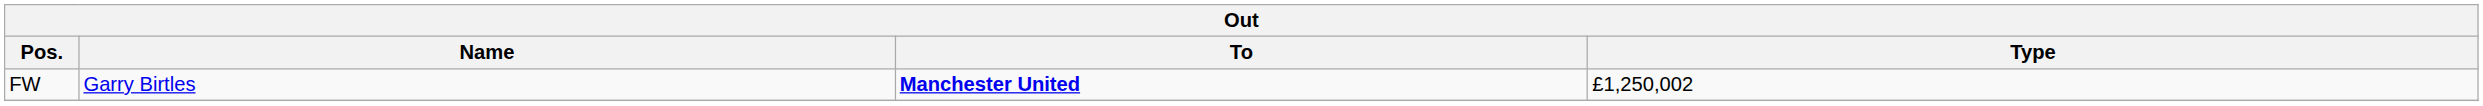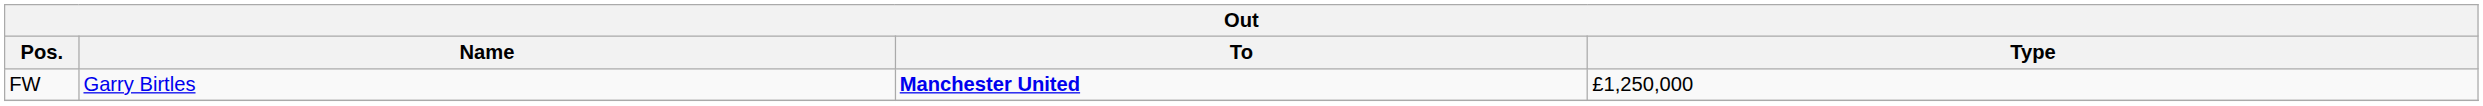FW | Type: £1,250,002 -> £1,250,000
